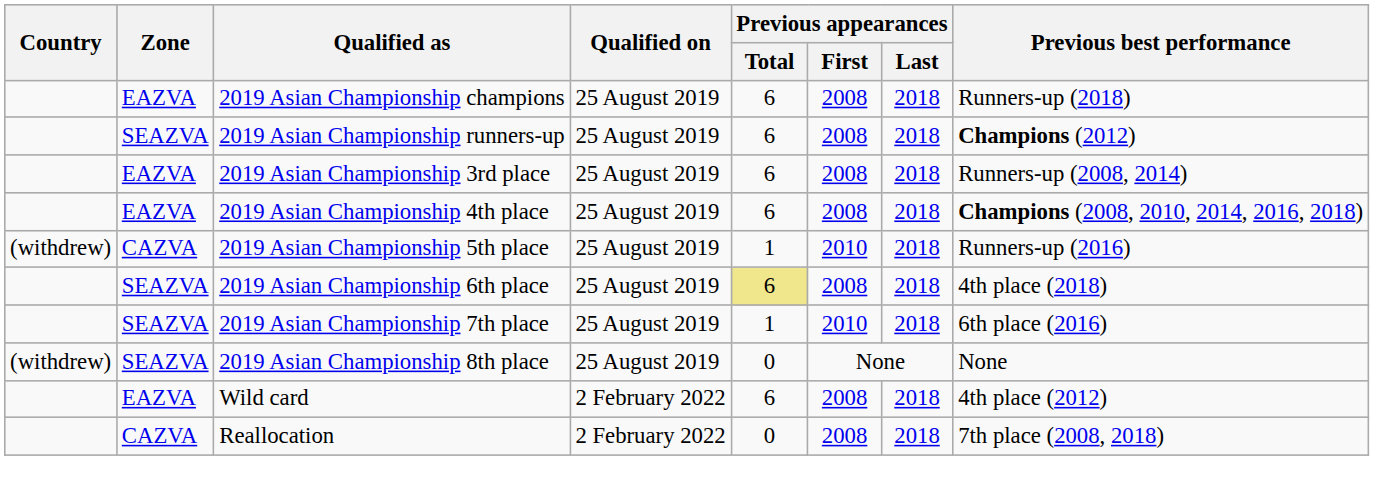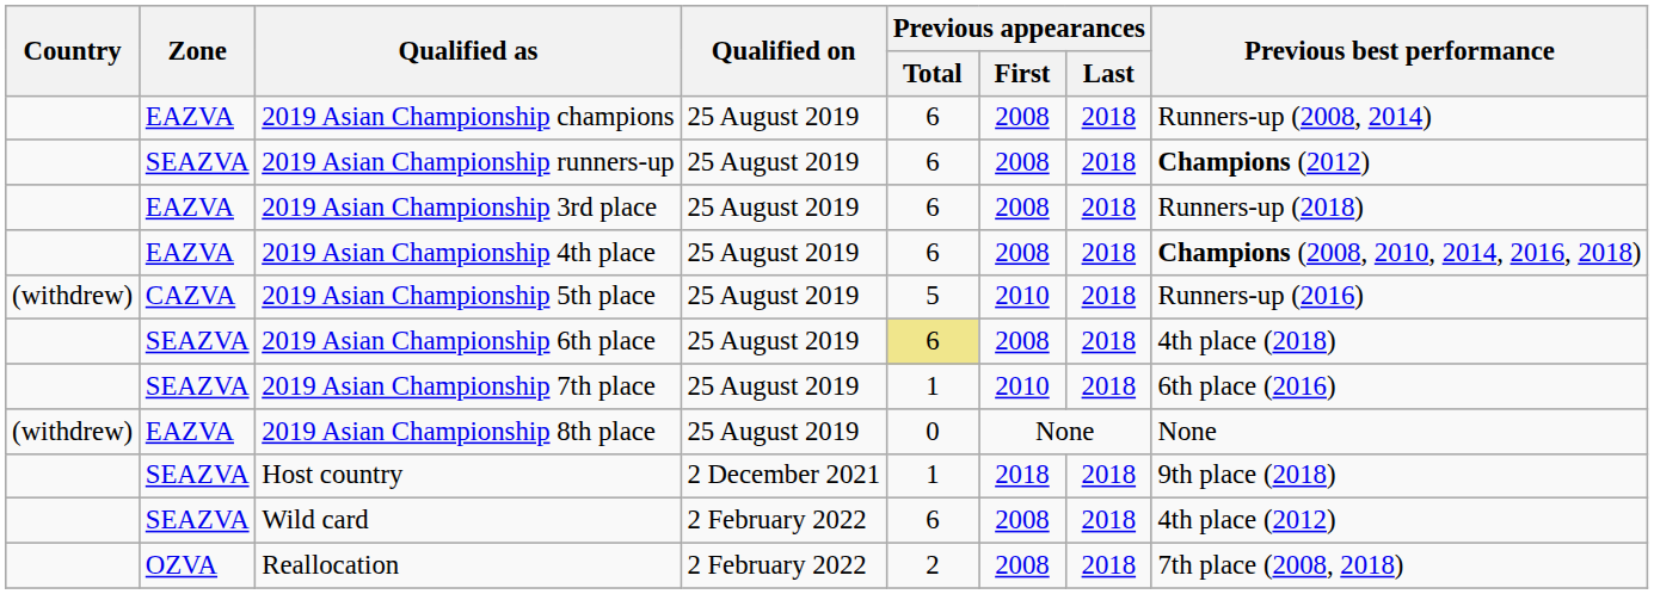2019 Asian Championship champions | Previous best performance: Runners-up (2018) -> Runners-up (2008, 2014)
2019 Asian Championship 3rd place | Previous best performance: Runners-up (2008, 2014) -> Runners-up (2018)
2019 Asian Championship 5th place | Previous appearances / Total: 1 -> 5
2019 Asian Championship 8th place | Zone: SEAZVA -> EAZVA
+ row: SEAZVA | Host country | 2 December 2021 | 1 | 2018 | 2018 | 9th place (2018)
Wild card | Zone: EAZVA -> SEAZVA
Reallocation | Zone: CAZVA -> OZVA
Reallocation | Previous appearances / Total: 0 -> 2
